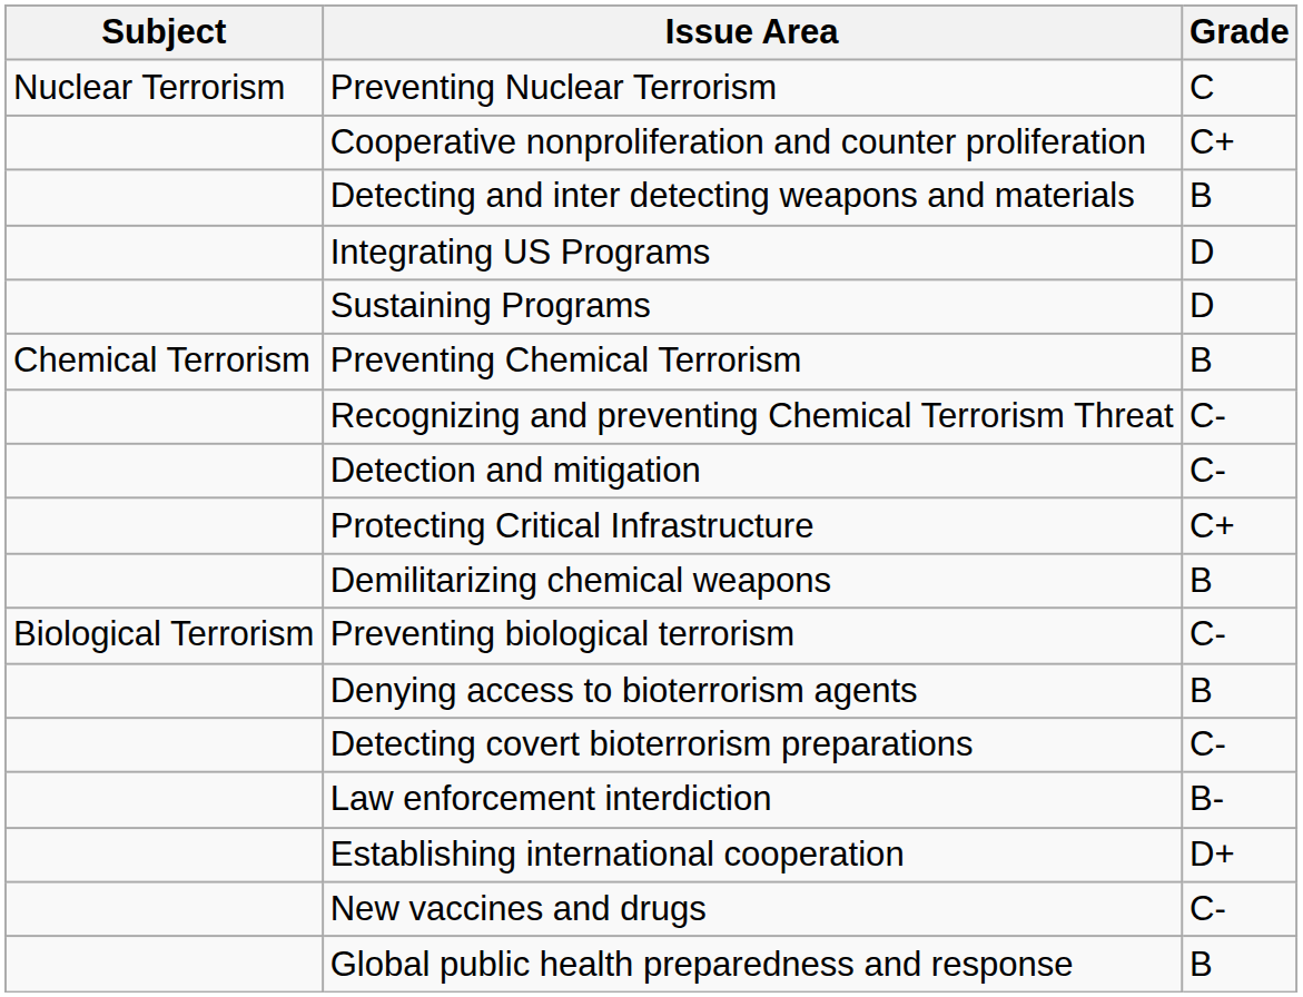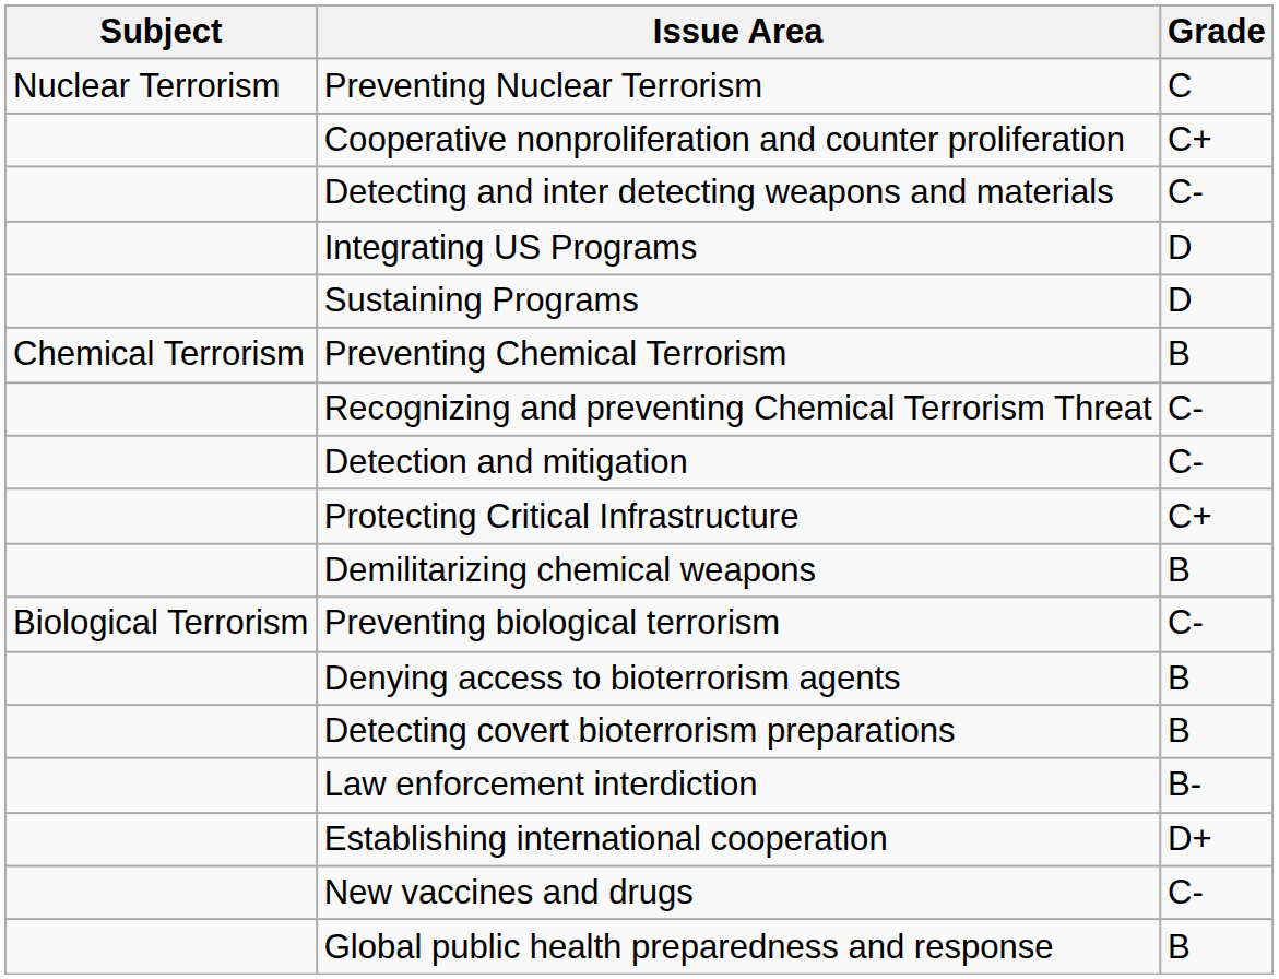Detecting and inter detecting weapons and materials | Grade: B -> C-
Detecting covert bioterrorism preparations | Grade: C- -> B
